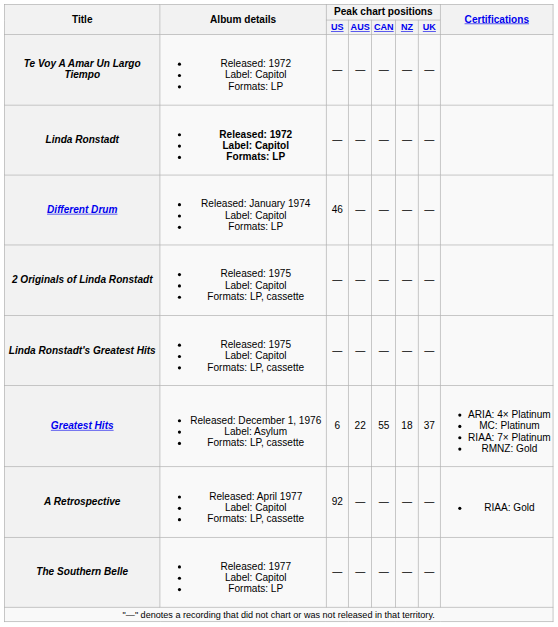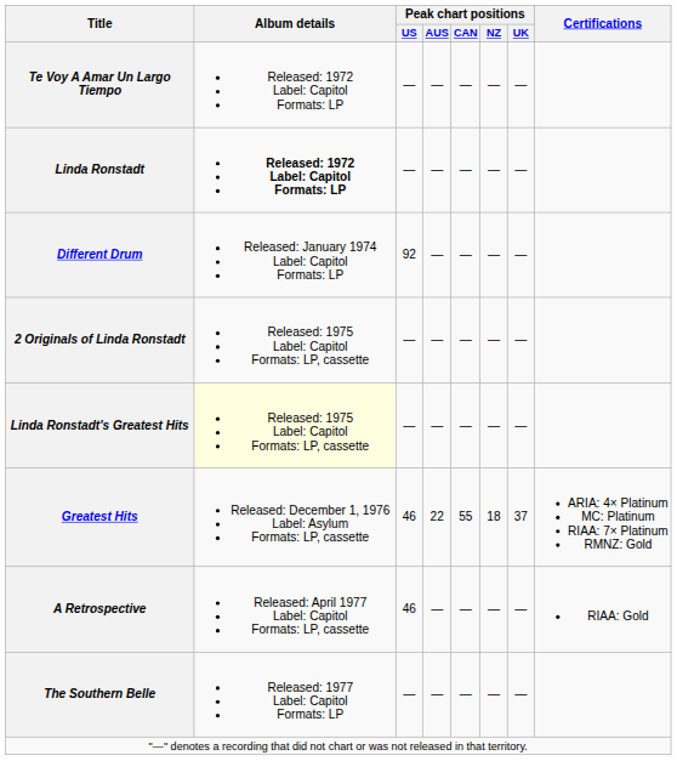Different Drum | Peak chart positions / US: 46 -> 92
Linda Ronstadt's Greatest Hits | Album details: no background -> lightyellow background
Greatest Hits | Peak chart positions / US: 6 -> 46
A Retrospective | Peak chart positions / US: 92 -> 46
